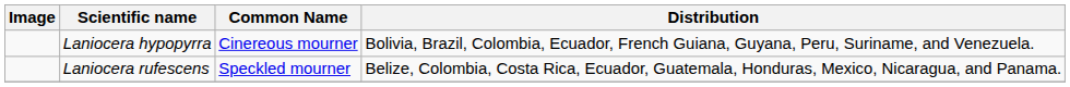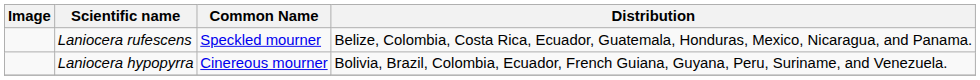rows swapped: Laniocera rufescens <-> Laniocera hypopyrra
